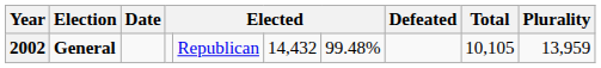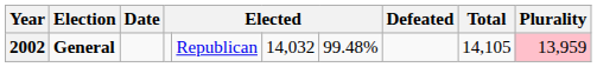2002 | column 6: 14,432 -> 14,032
2002 | Total: 10,105 -> 14,105
2002 | Plurality: no background -> pink background
